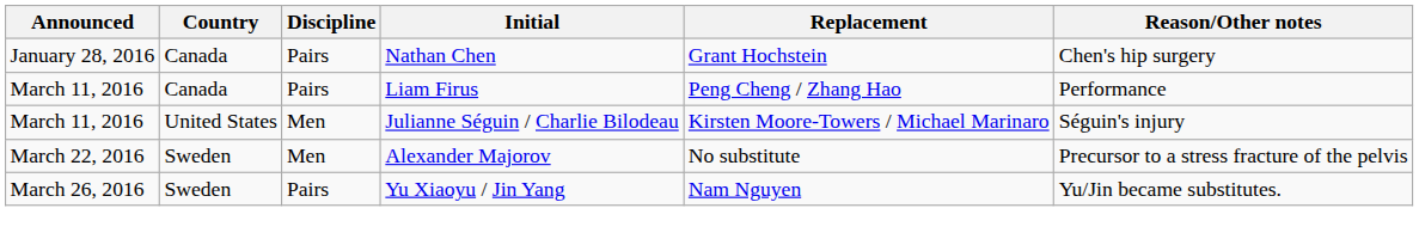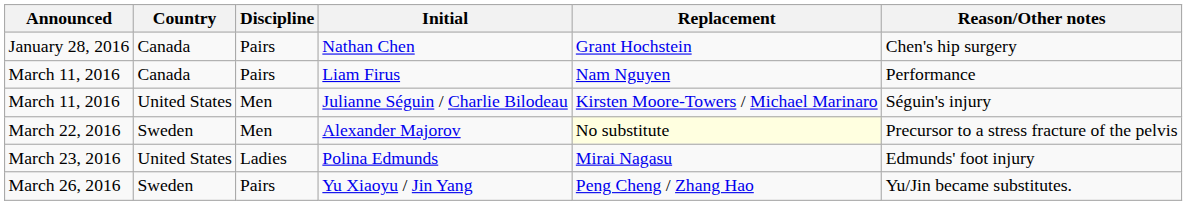Liam Firus | Replacement: Peng Cheng / Zhang Hao -> Nam Nguyen
Alexander Majorov | Replacement: no background -> lightyellow background
+ row: March 23, 2016 | United States | Ladies | Polina Edmunds | Mirai Nagasu | Edmunds' foot injury
Yu Xiaoyu / Jin Yang | Replacement: Nam Nguyen -> Peng Cheng / Zhang Hao
